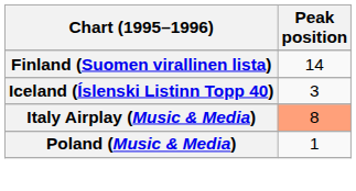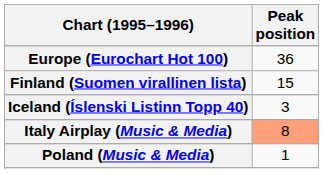+ row: Europe (Eurochart Hot 100) | 36
Finland (Suomen virallinen lista) | Peak position: 14 -> 15
